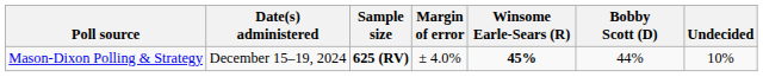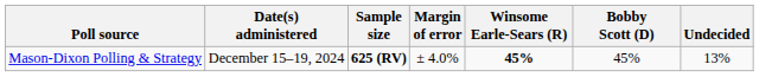Mason-Dixon Polling & Strategy | Bobby Scott (D): 44% -> 45%
Mason-Dixon Polling & Strategy | Undecided: 10% -> 13%
